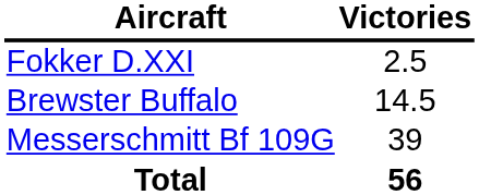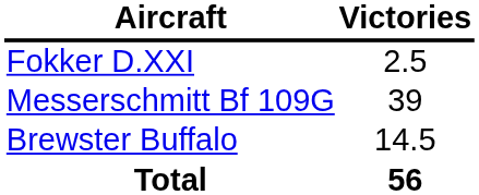rows swapped: Brewster Buffalo <-> Messerschmitt Bf 109G
